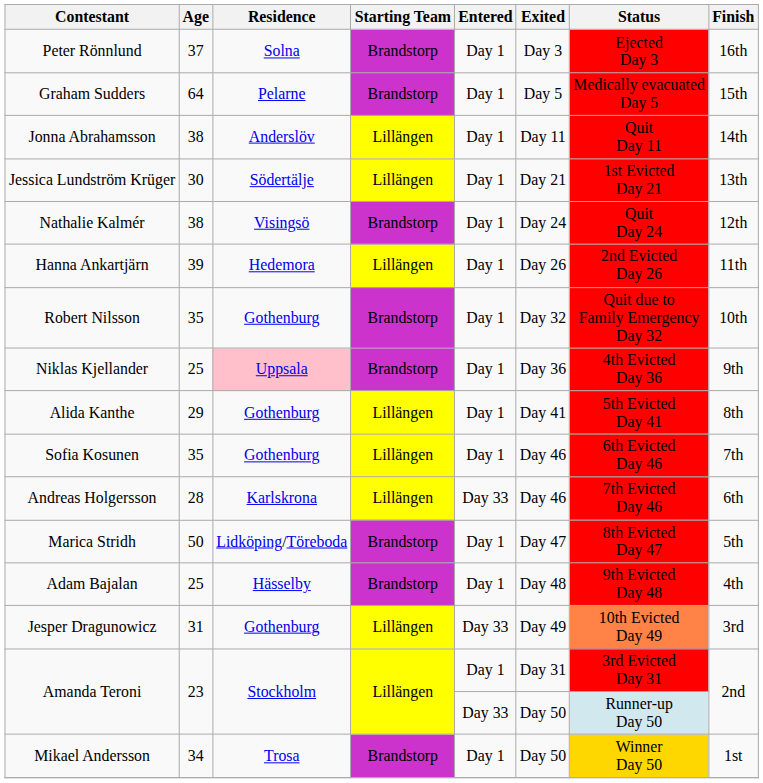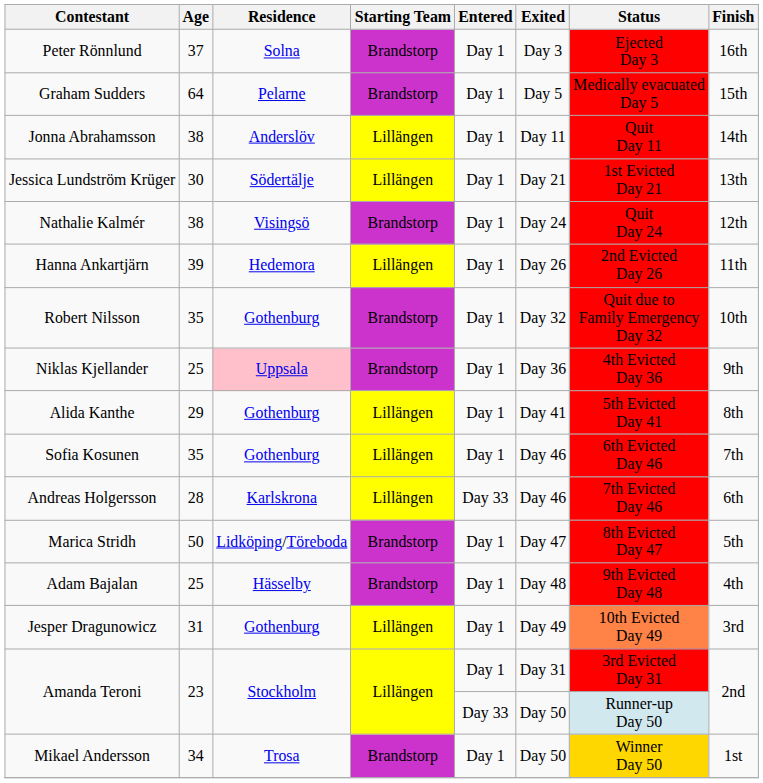Jesper Dragunowicz | Entered: Day 33 -> Day 1
